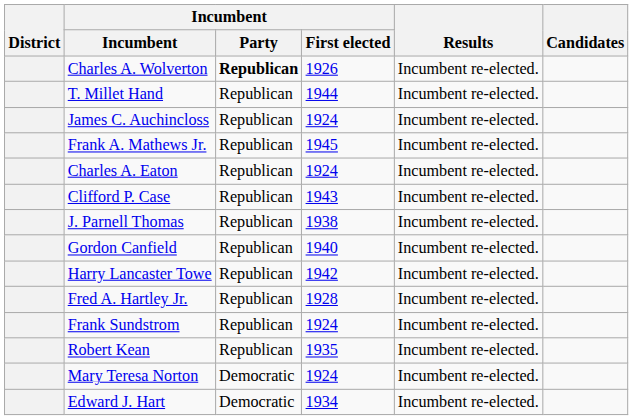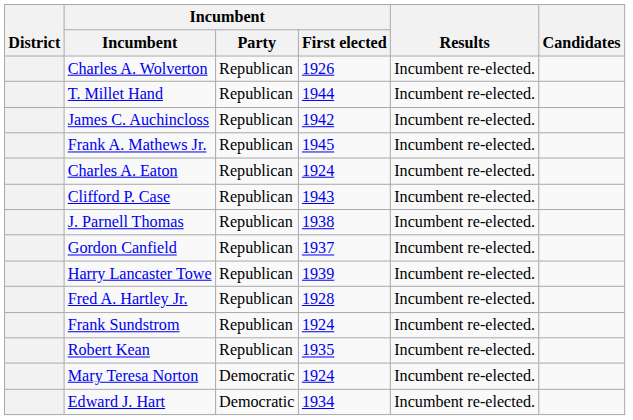Charles A. Wolverton | Incumbent / Party: bold -> normal
James C. Auchincloss | Incumbent / First elected: 1924 -> 1942
Gordon Canfield | Incumbent / First elected: 1940 -> 1937
Harry Lancaster Towe | Incumbent / First elected: 1942 -> 1939
